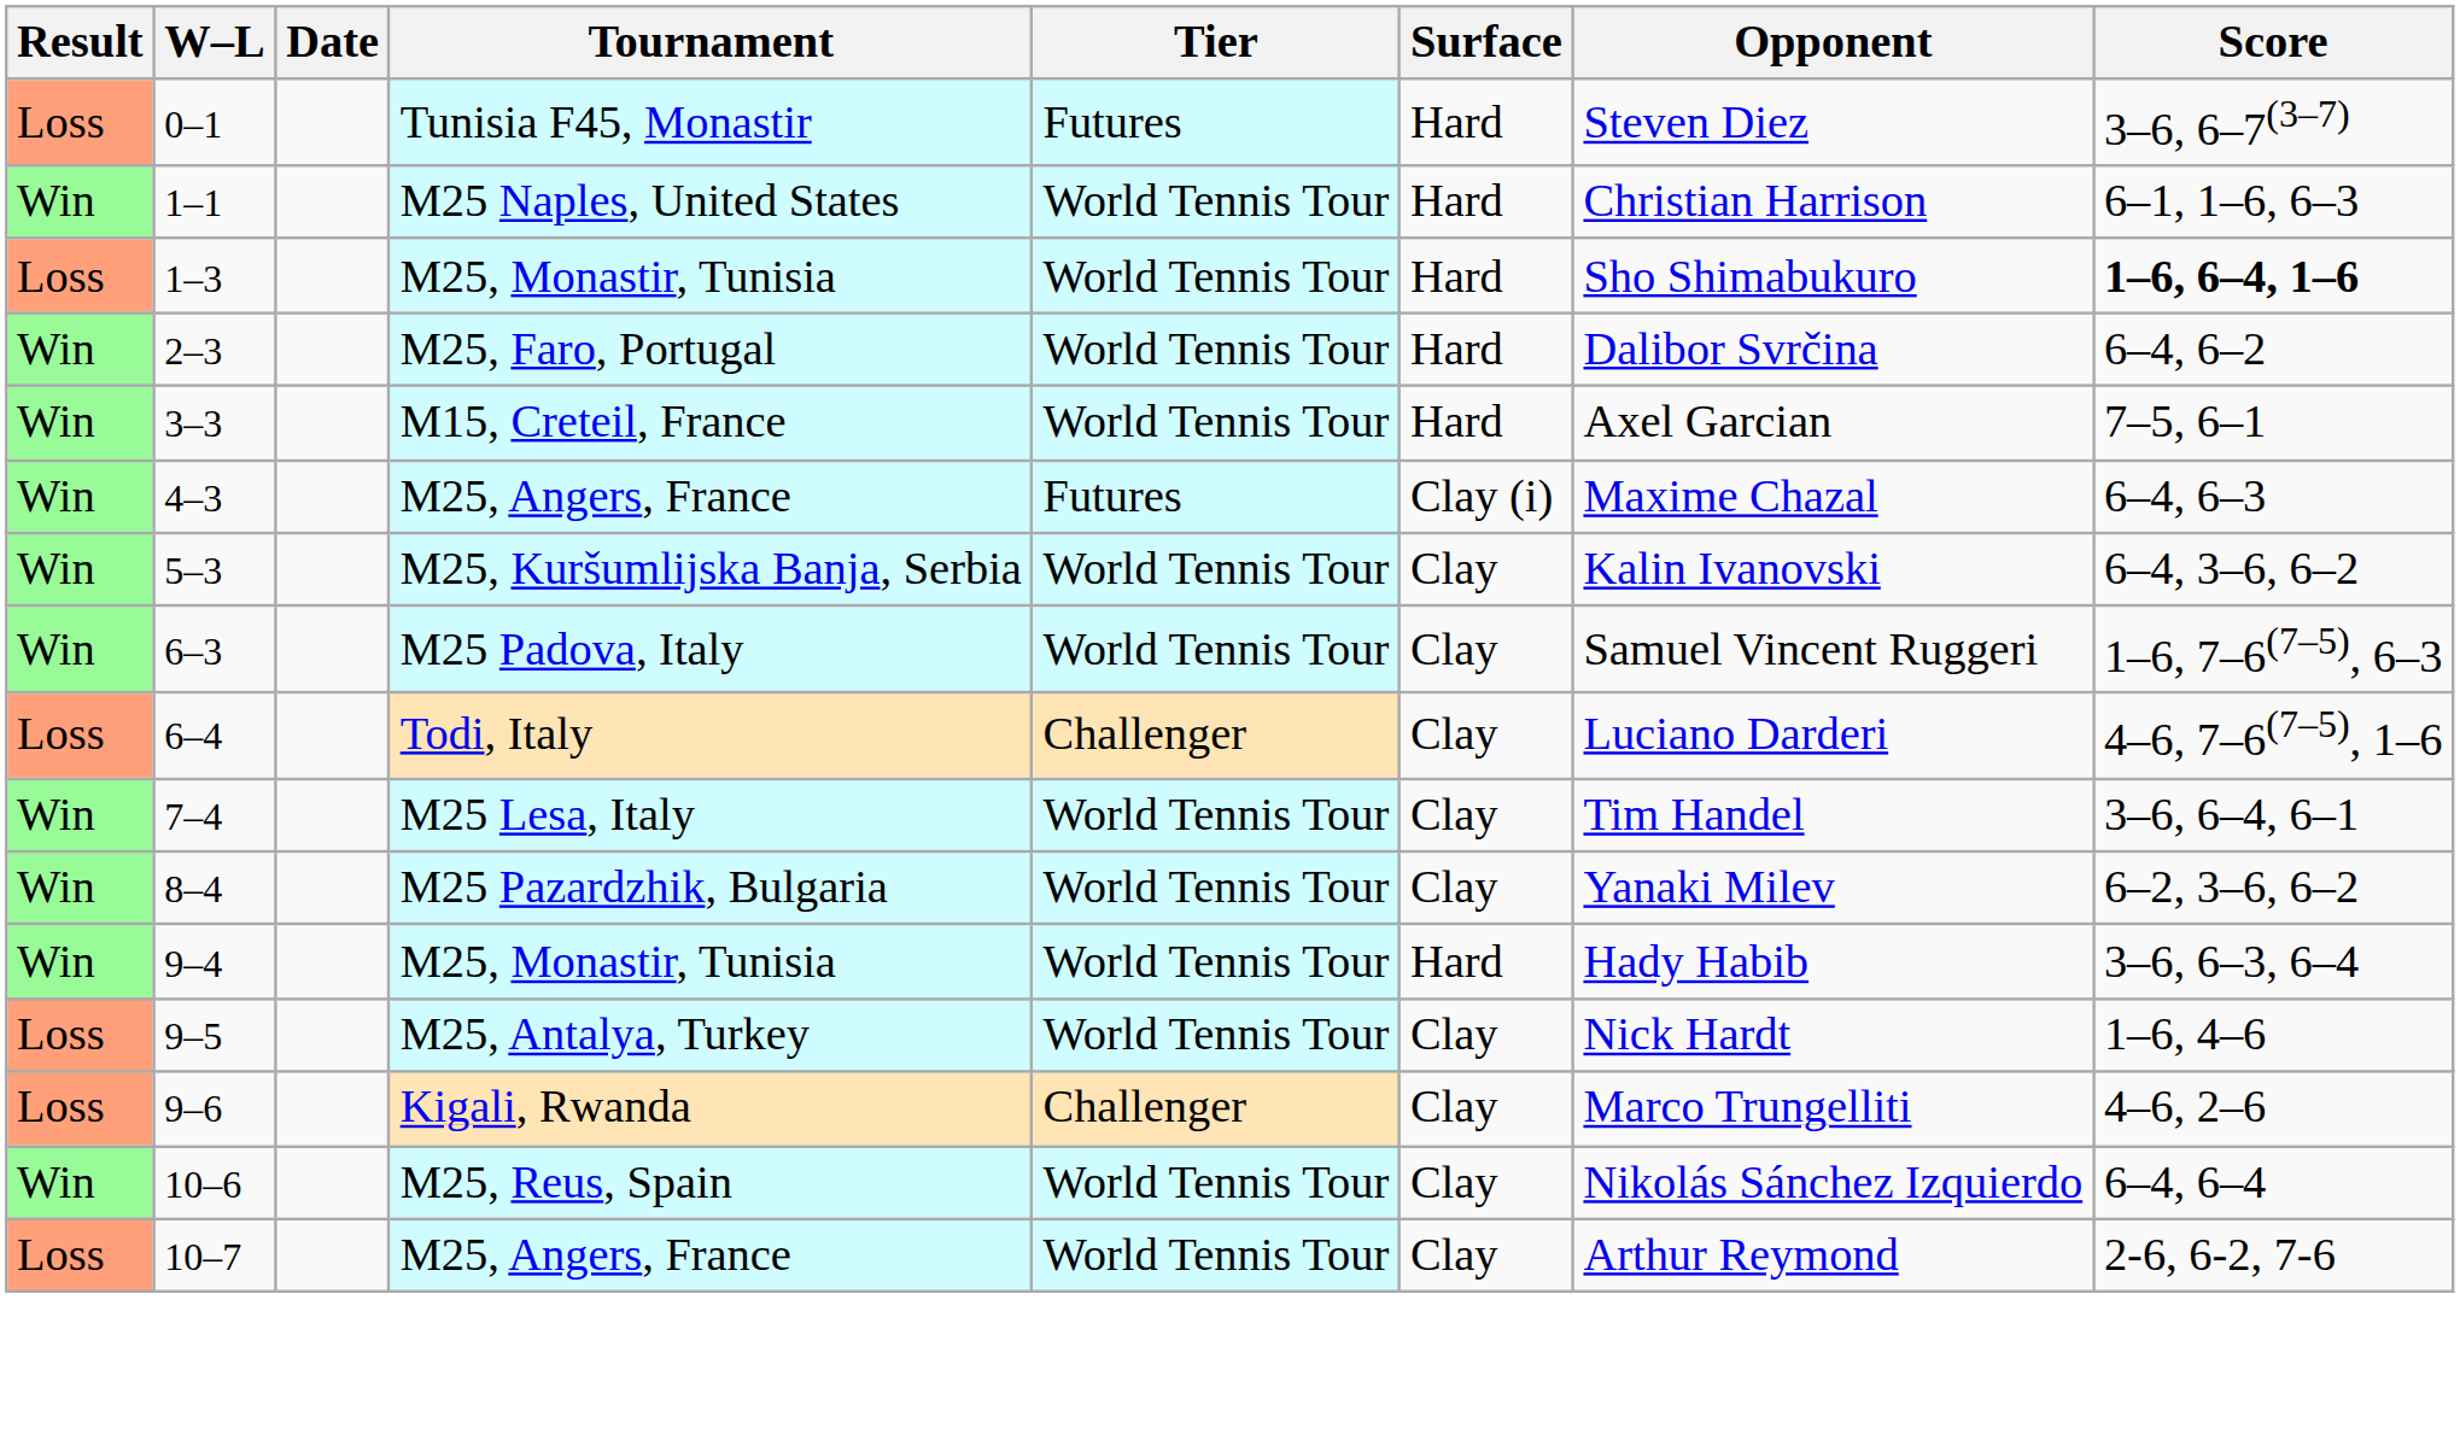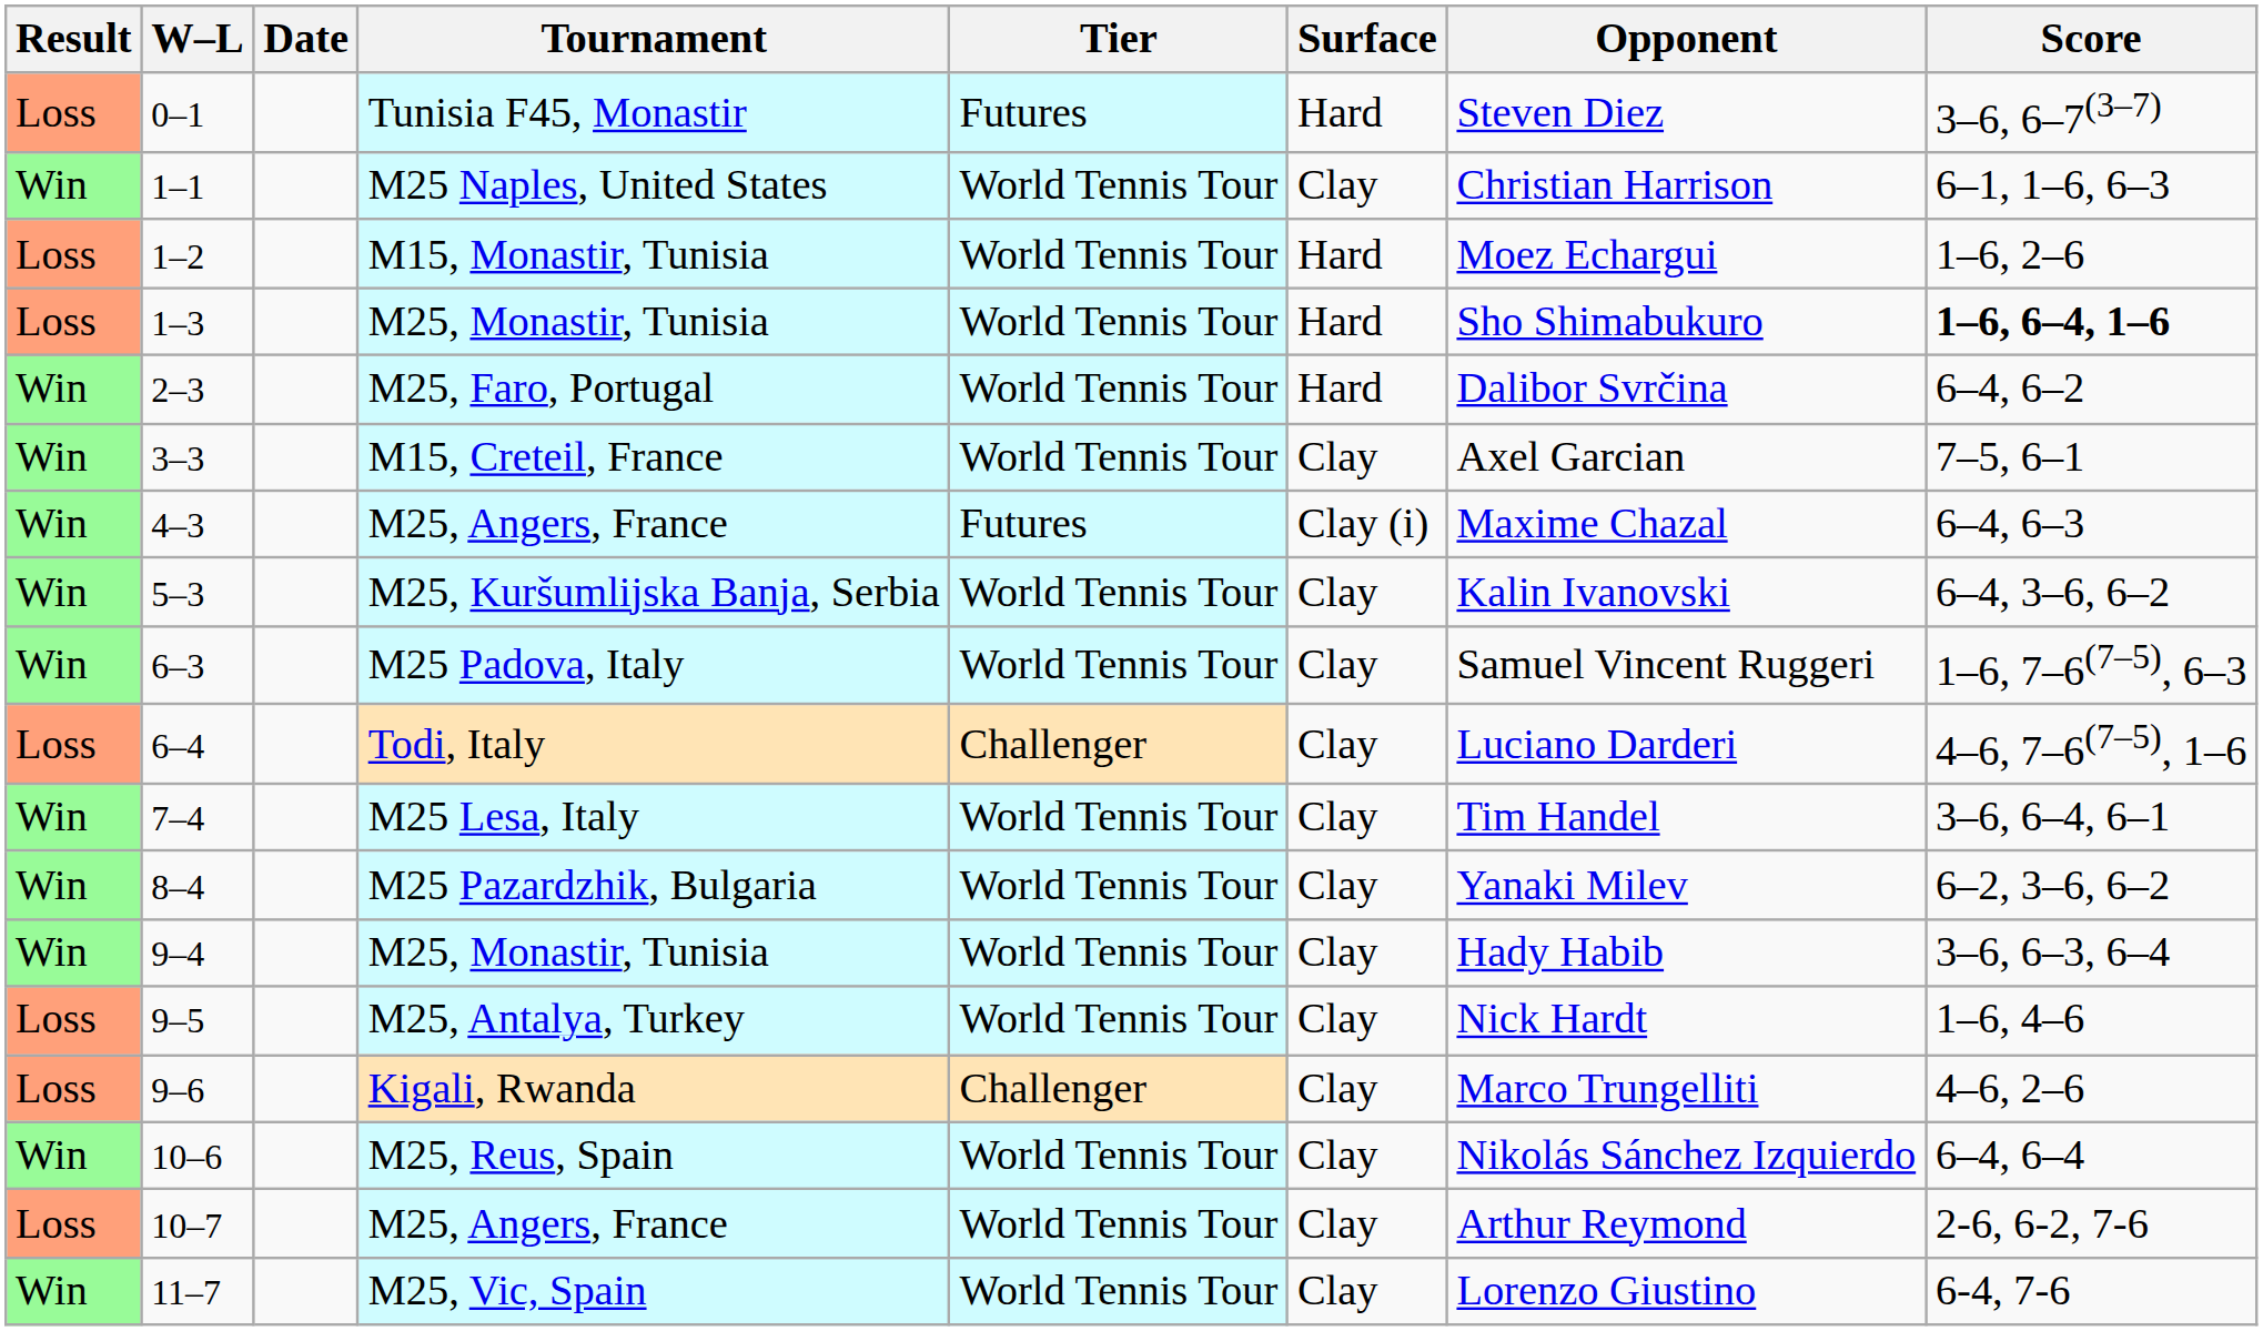1–1 | Surface: Hard -> Clay
+ row: Loss | 1–2 | M15, Monastir, Tunisia | World Tennis Tour | Hard | Moez Echargui | 1–6, 2–6
3–3 | Surface: Hard -> Clay
9–4 | Surface: Hard -> Clay
+ row: Win | 11–7 | M25, Vic, Spain | World Tennis Tour | Clay | Lorenzo Giustino | 6-4, 7-6
